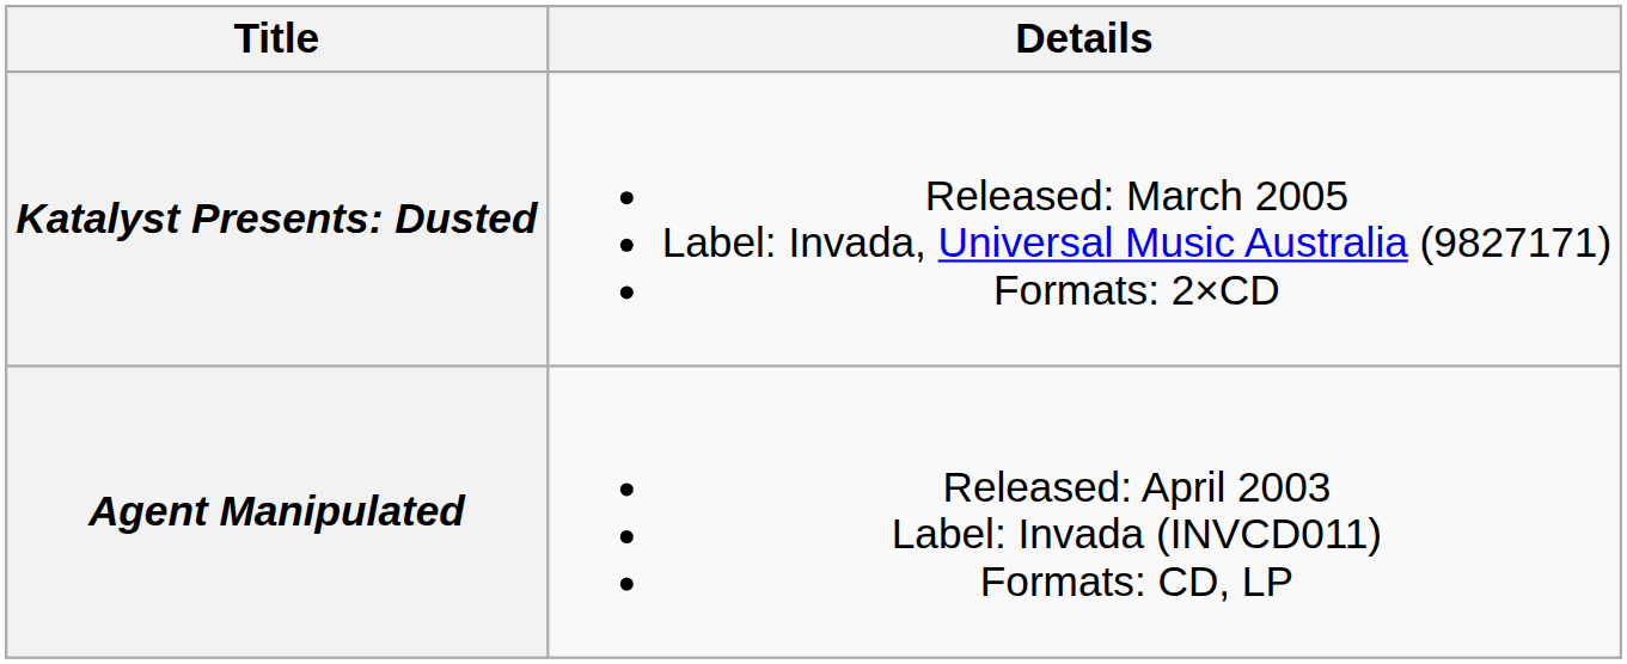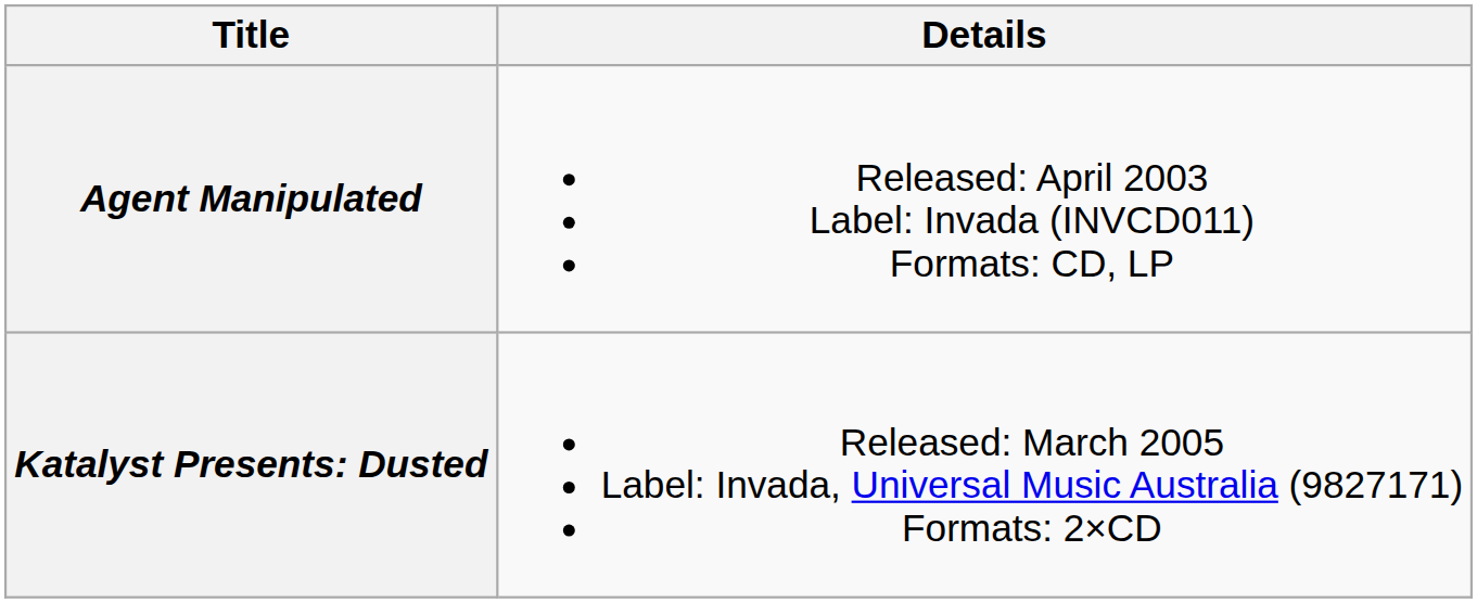rows swapped: Agent Manipulated <-> Katalyst Presents: Dusted
